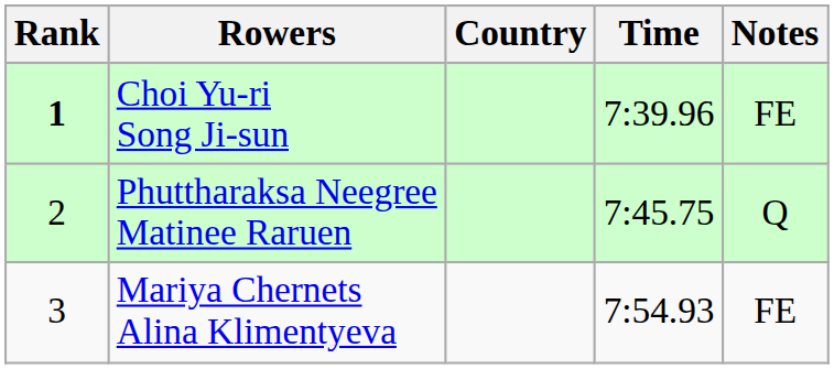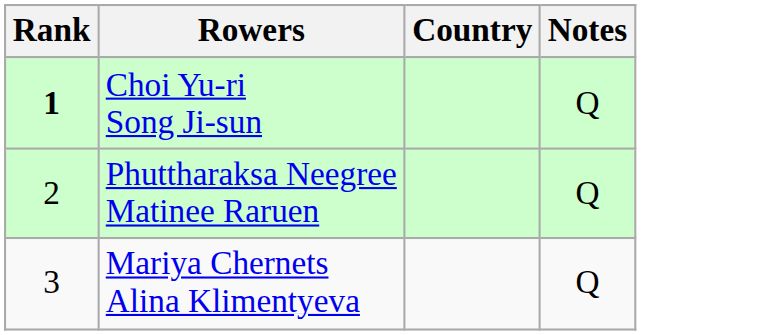- column: Time | 7:39.96 | 7:45.75 | 7:54.93
Choi Yu-ri Song Ji-sun | Notes: FE -> Q
Mariya Chernets Alina Klimentyeva | Notes: FE -> Q
